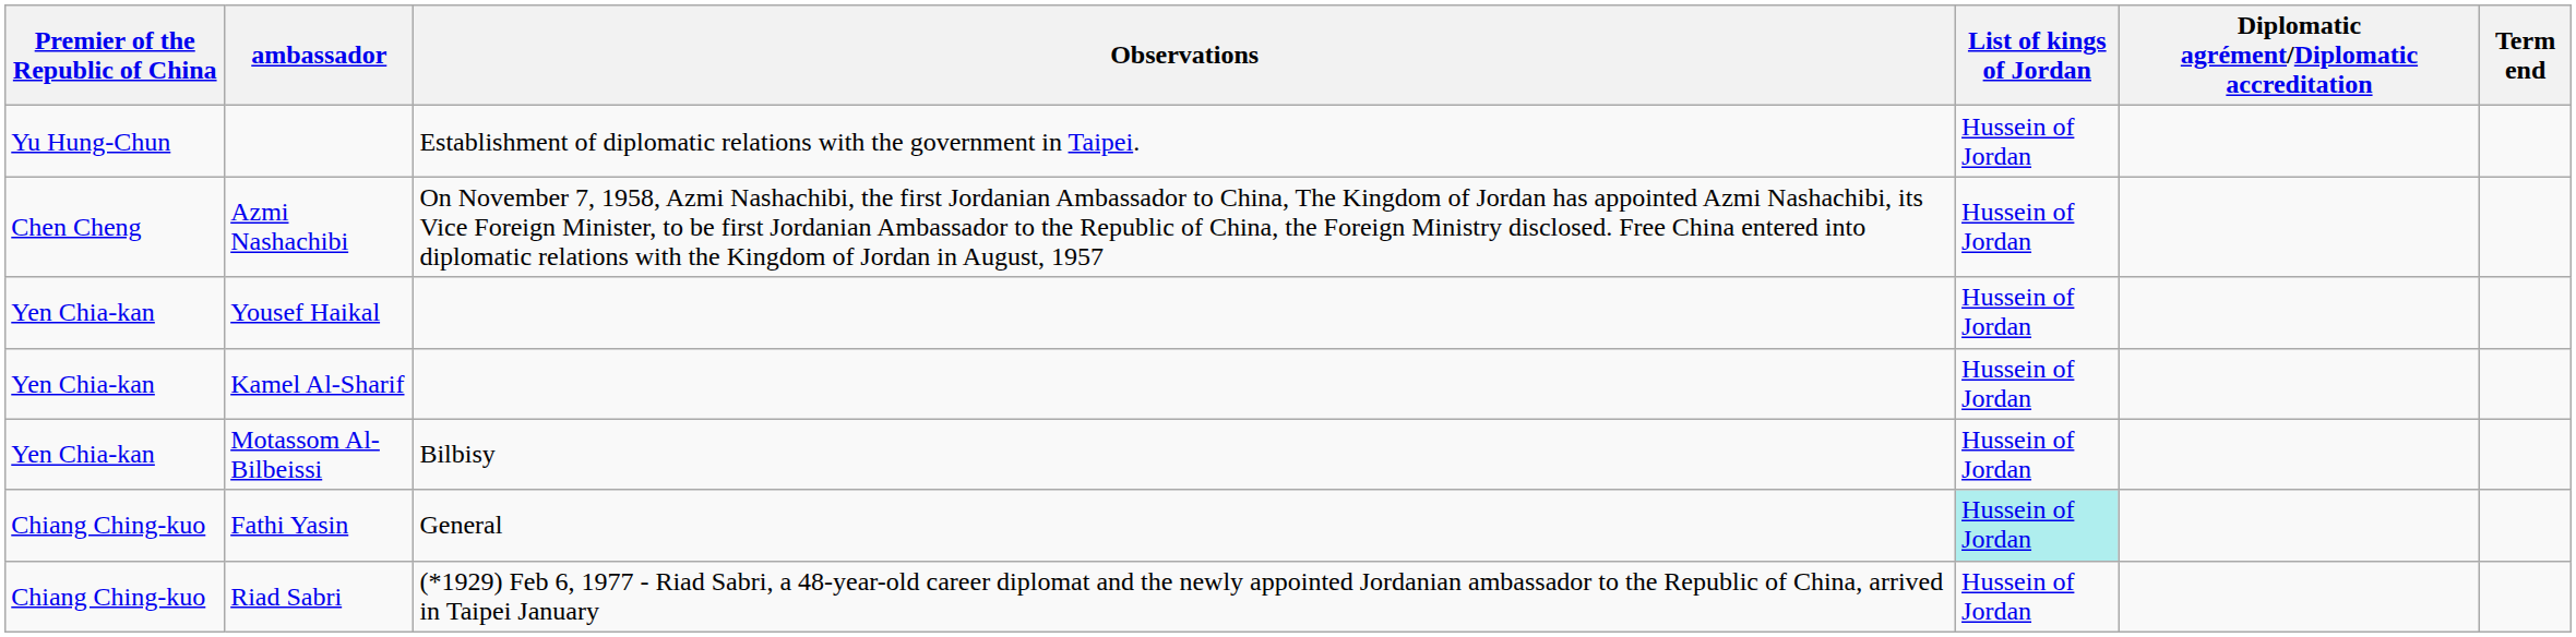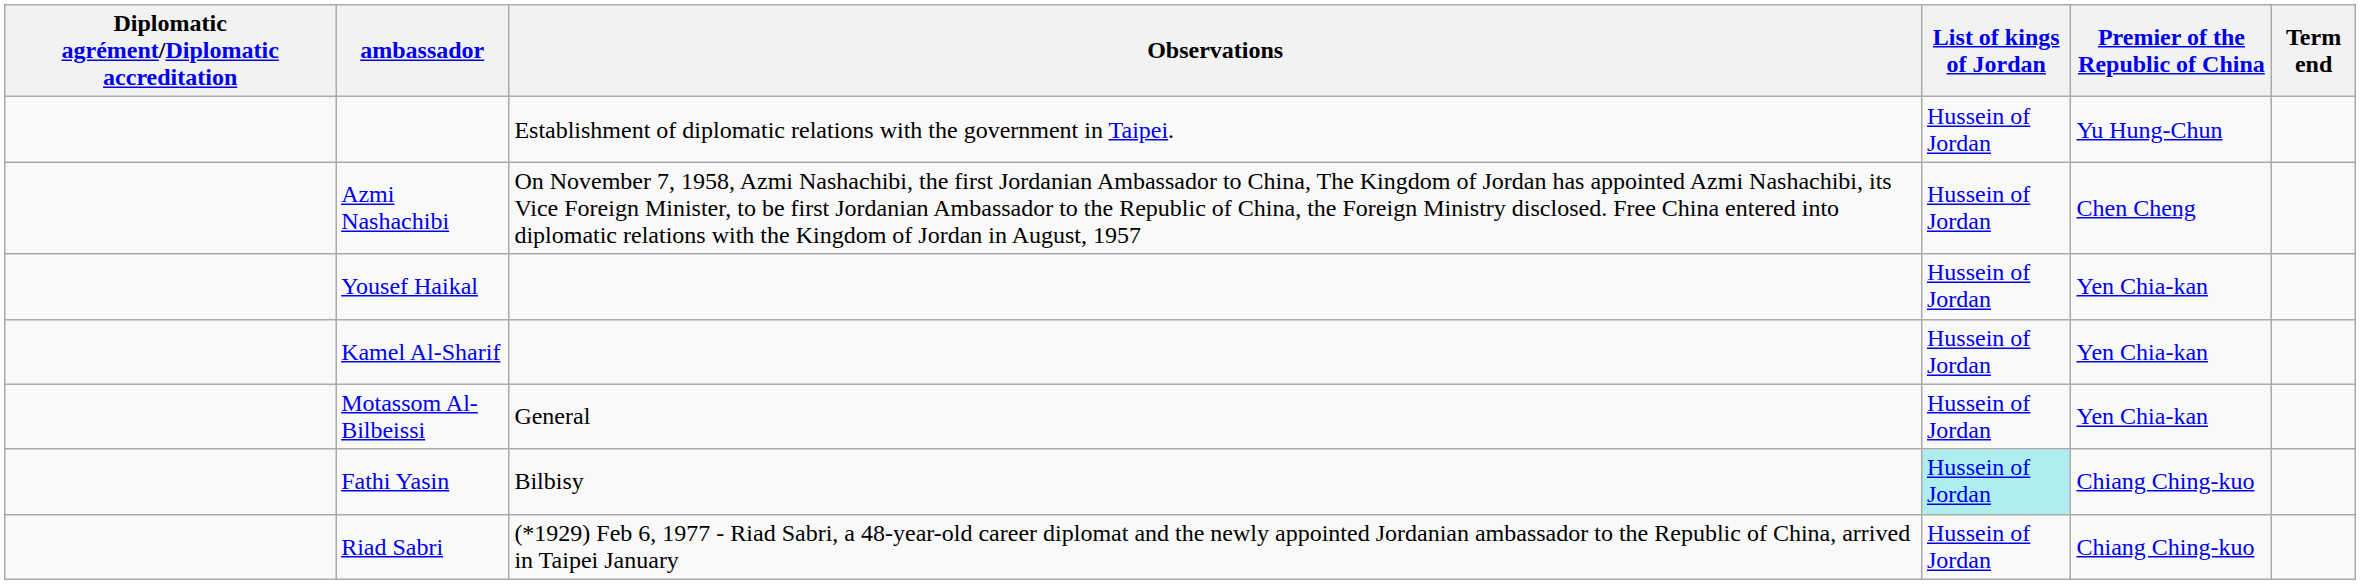columns swapped: Diplomatic agrément/Diplomatic accreditation <-> Premier of the Republic of China
Motassom Al-Bilbeissi | Observations: Bilbisy -> General
Fathi Yasin | Observations: General -> Bilbisy
